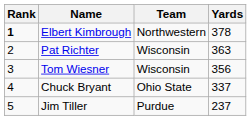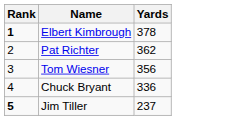- column: Team | Northwestern | Wisconsin | Wisconsin | Ohio State | Purdue
Pat Richter | Yards: 363 -> 362
Chuck Bryant | Yards: 337 -> 336
Jim Tiller | Rank: normal -> bold
